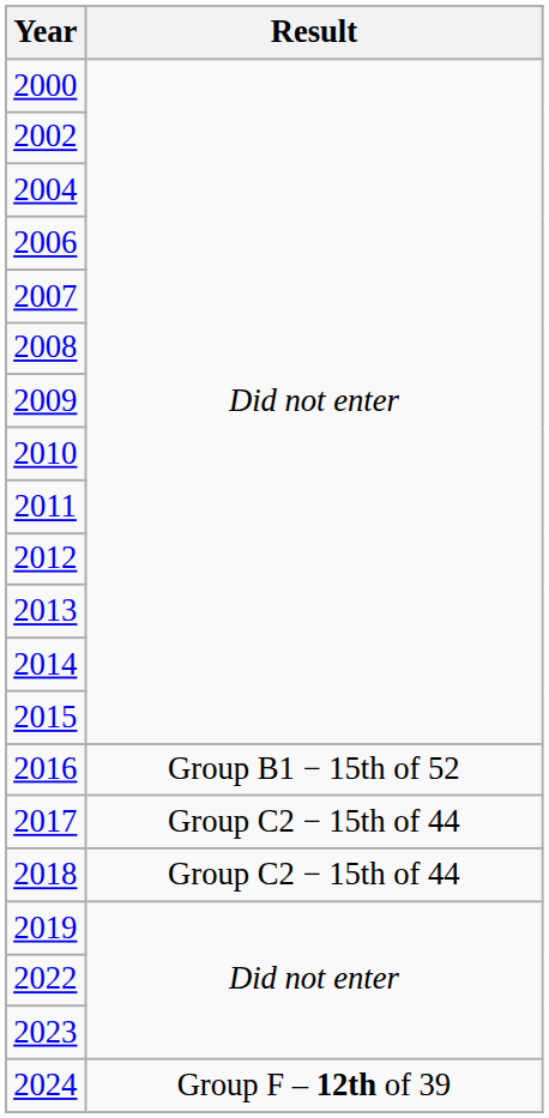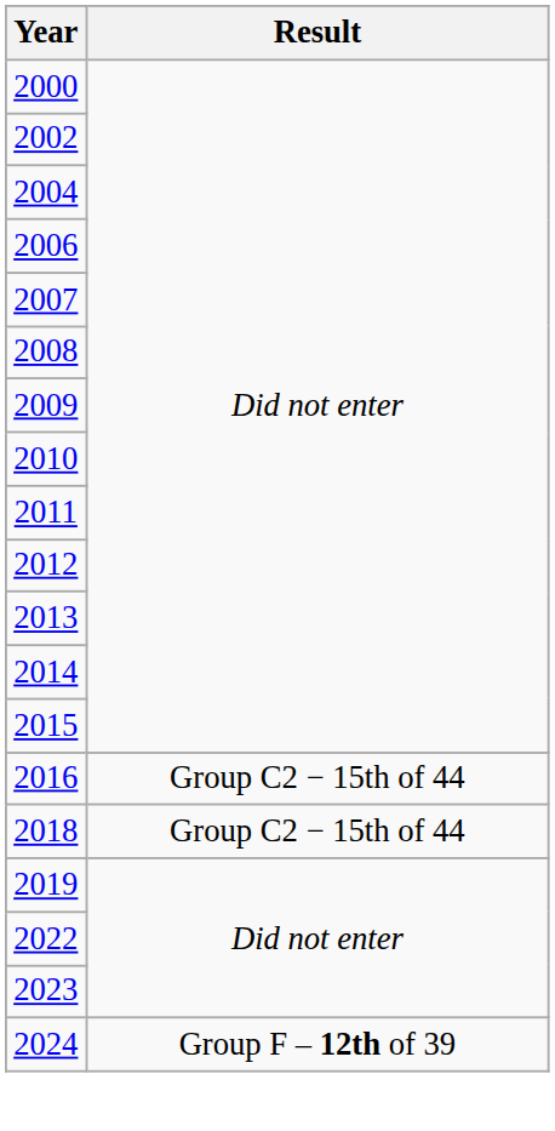2016 | Result: Group B1 − 15th of 52 -> Group C2 − 15th of 44
- row: 2017 | Group C2 − 15th of 44
